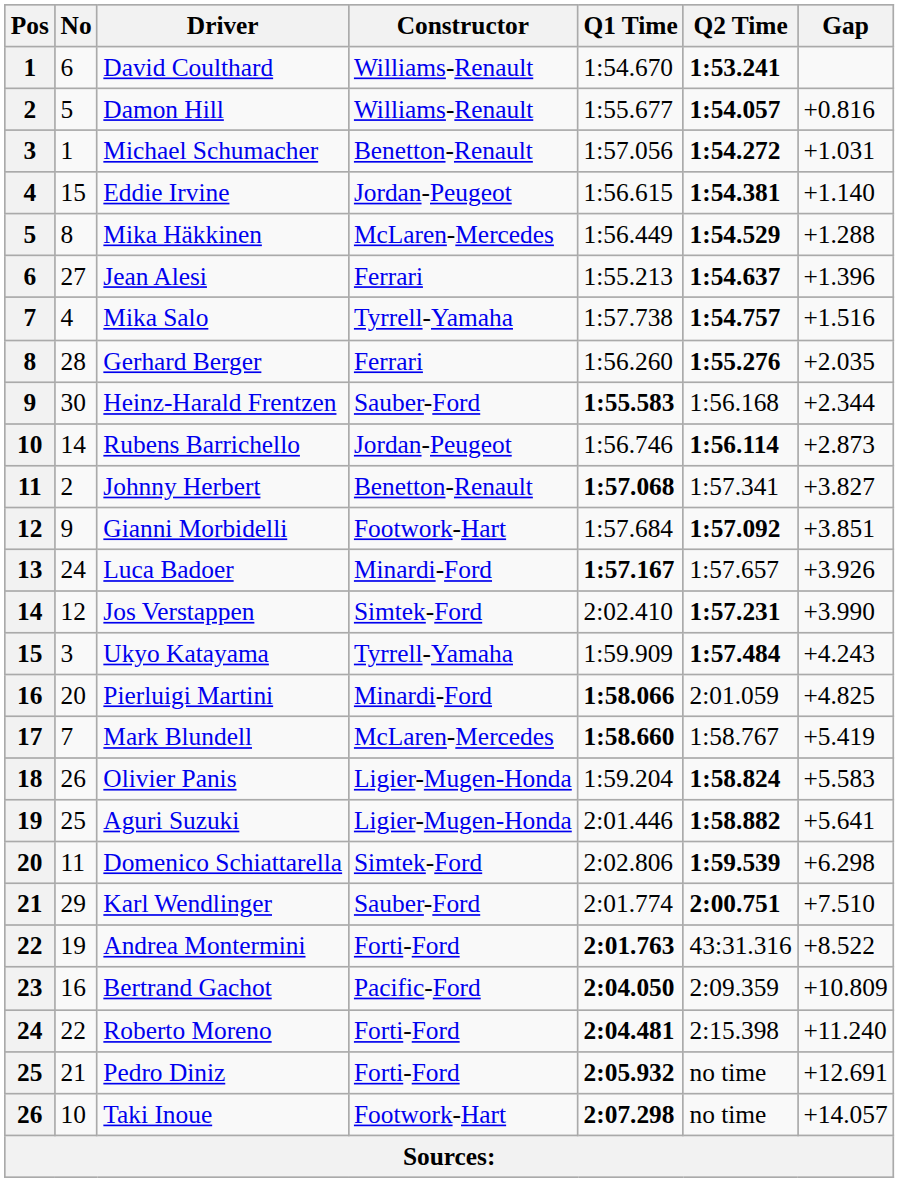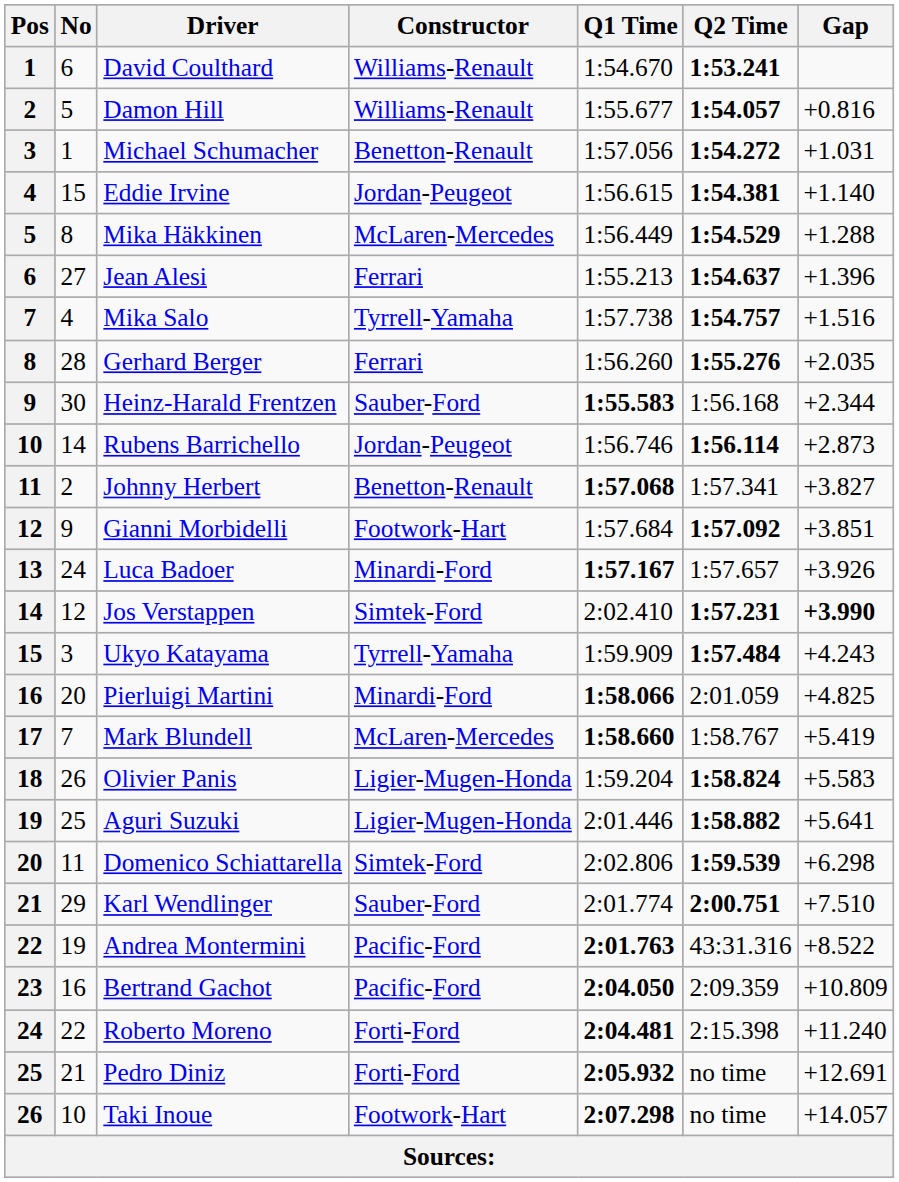Jos Verstappen | Gap: normal -> bold
Andrea Montermini | Constructor: Forti-Ford -> Pacific-Ford
